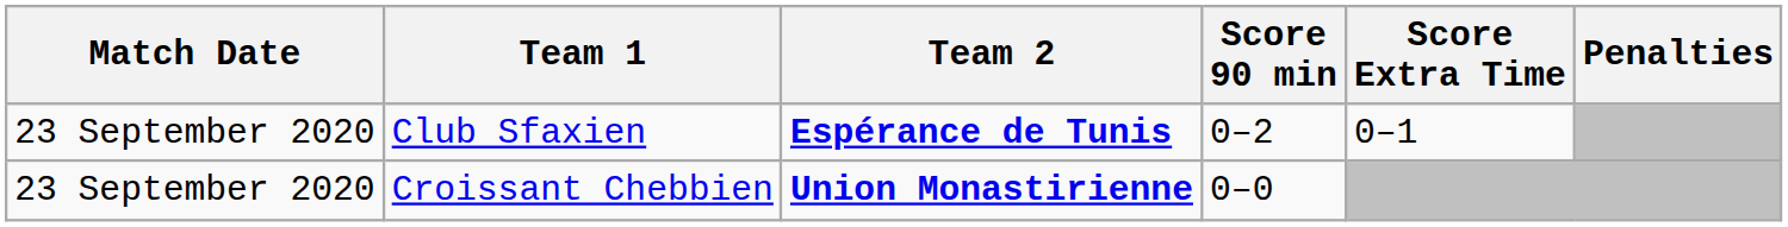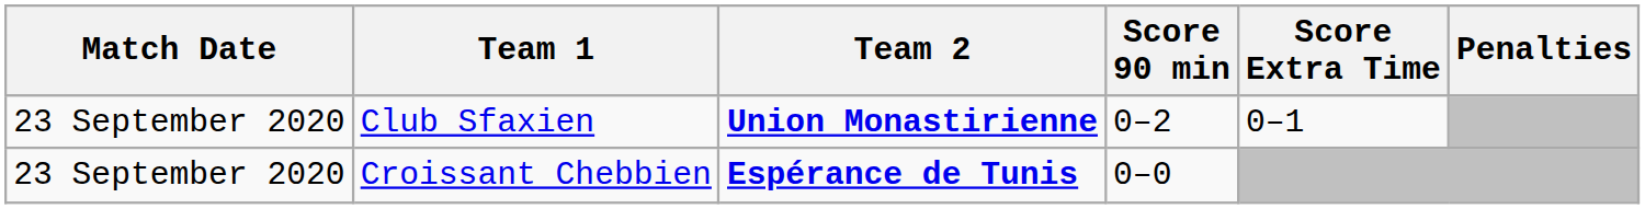Club Sfaxien | Team 2: Espérance de Tunis -> Union Monastirienne
Croissant Chebbien | Team 2: Union Monastirienne -> Espérance de Tunis
